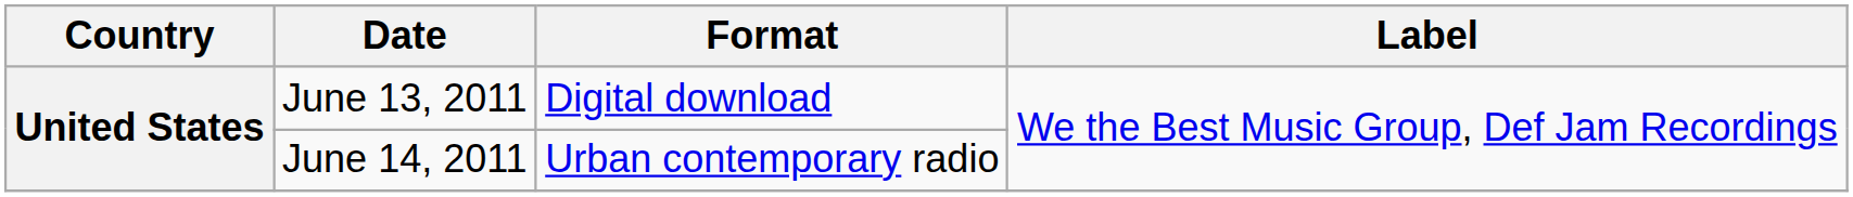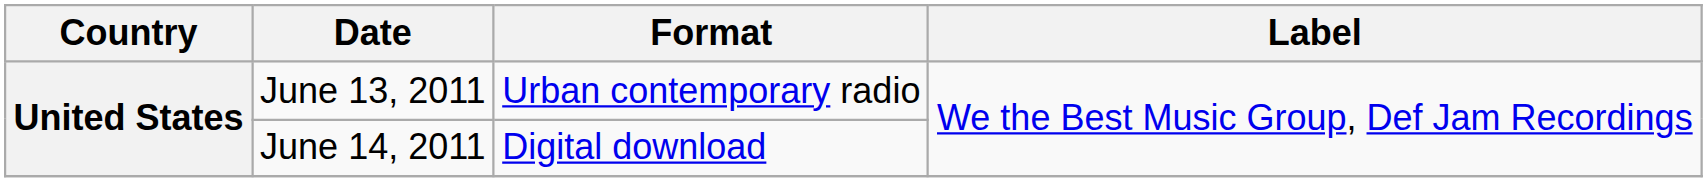June 13, 2011 | Format: Digital download -> Urban contemporary radio
June 14, 2011 | Format: Urban contemporary radio -> Digital download
